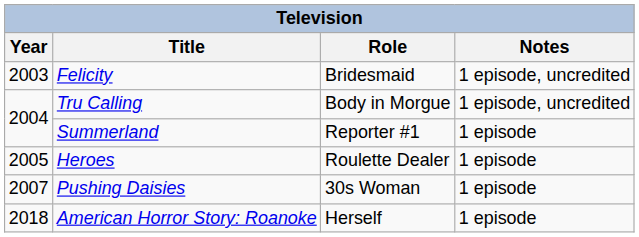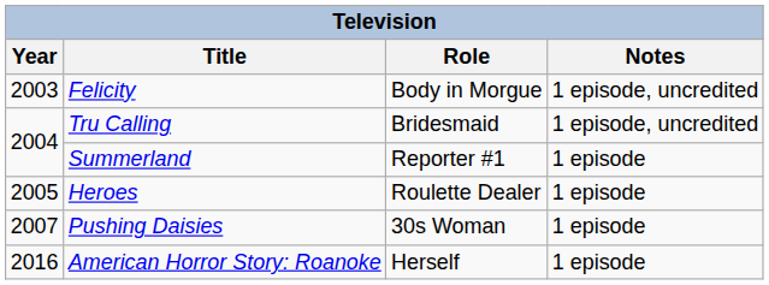Felicity | Role: Bridesmaid -> Body in Morgue
Tru Calling | Role: Body in Morgue -> Bridesmaid
American Horror Story: Roanoke | Year: 2018 -> 2016
